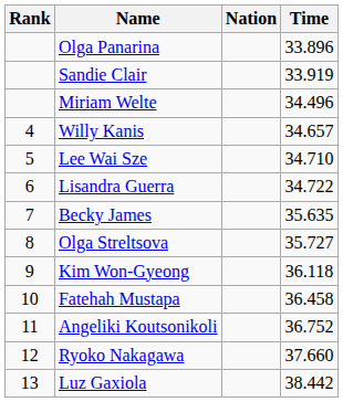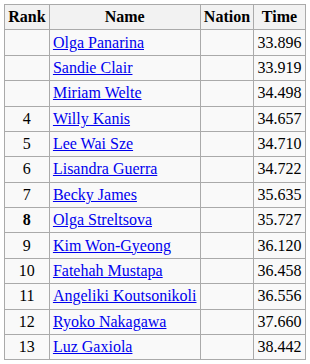Miriam Welte | Time: 34.496 -> 34.498
Olga Streltsova | Rank: normal -> bold
Kim Won-Gyeong | Time: 36.118 -> 36.120
Angeliki Koutsonikoli | Time: 36.752 -> 36.556
